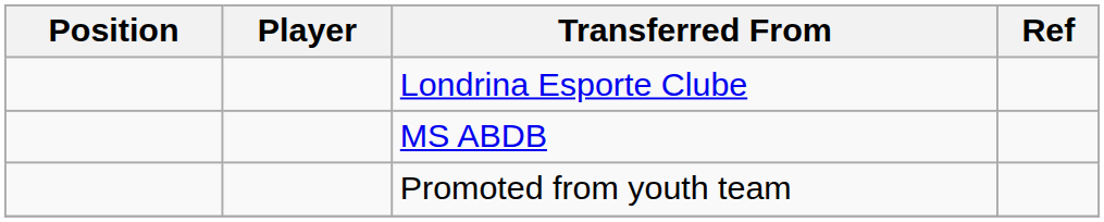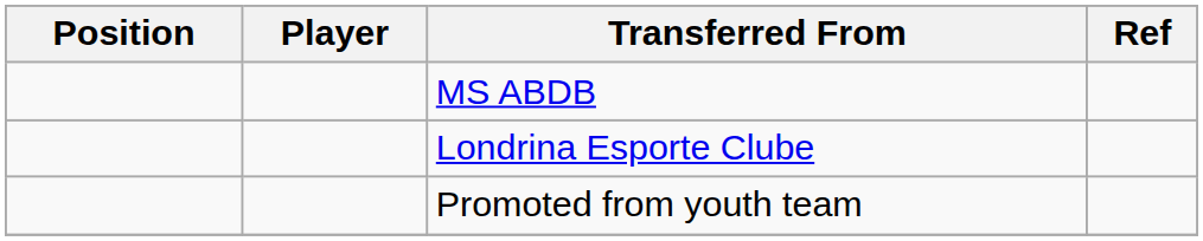rows swapped: MS ABDB <-> Londrina Esporte Clube
